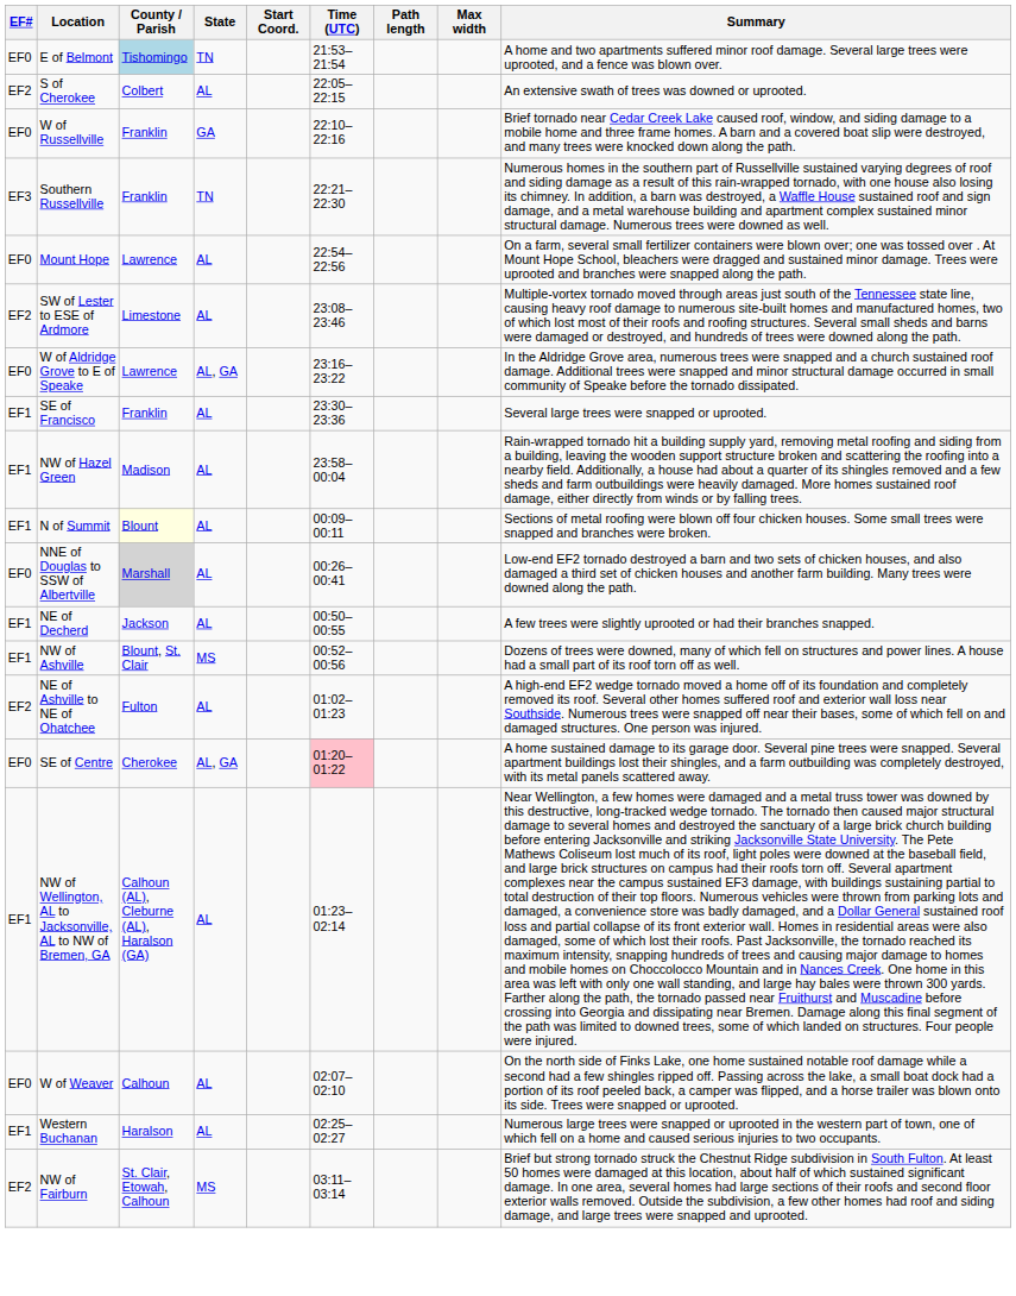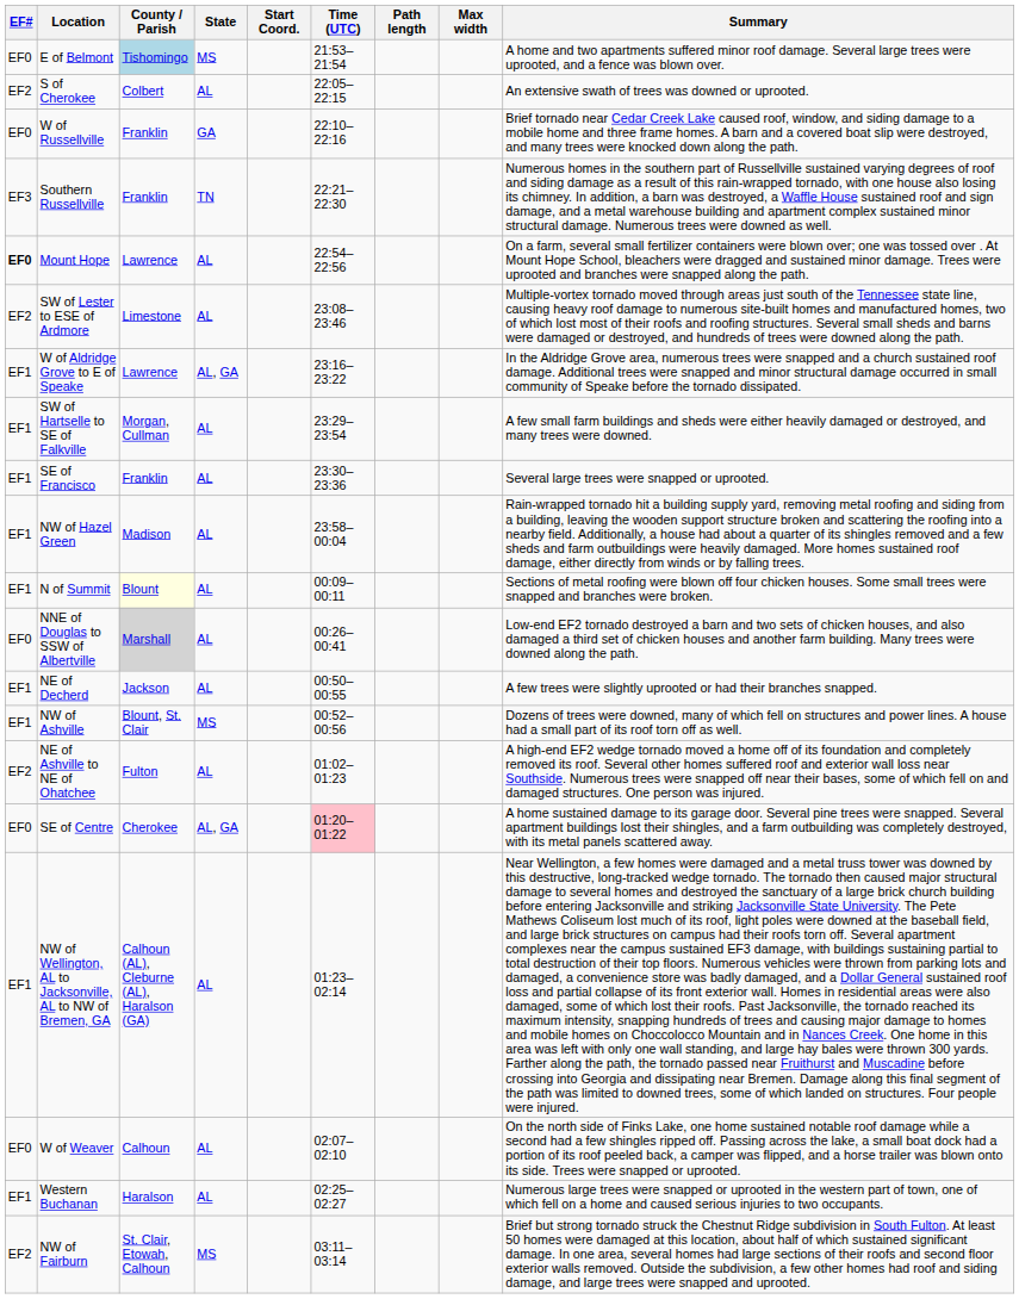E of Belmont | State: TN -> MS
Mount Hope | EF#: normal -> bold
W of Aldridge Grove to E of Speake | EF#: EF0 -> EF1
+ row: EF1 | SW of Hartselle to SE of Falkville | Morgan, Cullman | AL | 23:29–23:54 | A few small farm buildings and sheds were either heavily damaged or destroyed, and many trees were downed.
